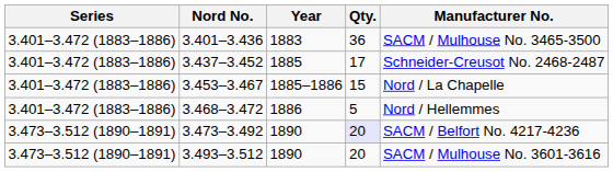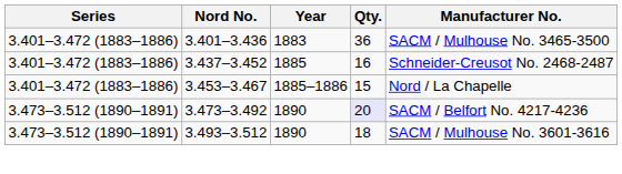3.437–3.452 | Qty.: 17 -> 16
- row: 3.401–3.472 (1883–1886) | 3.468–3.472 | 1886 | 5 | Nord / Hellemmes
3.493–3.512 | Qty.: 20 -> 18
